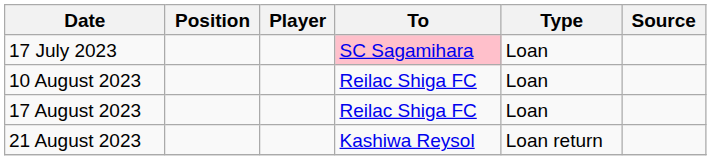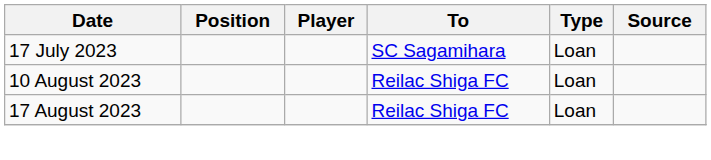17 July 2023 | To: pink background -> no background
- row: 21 August 2023 | Kashiwa Reysol | Loan return
